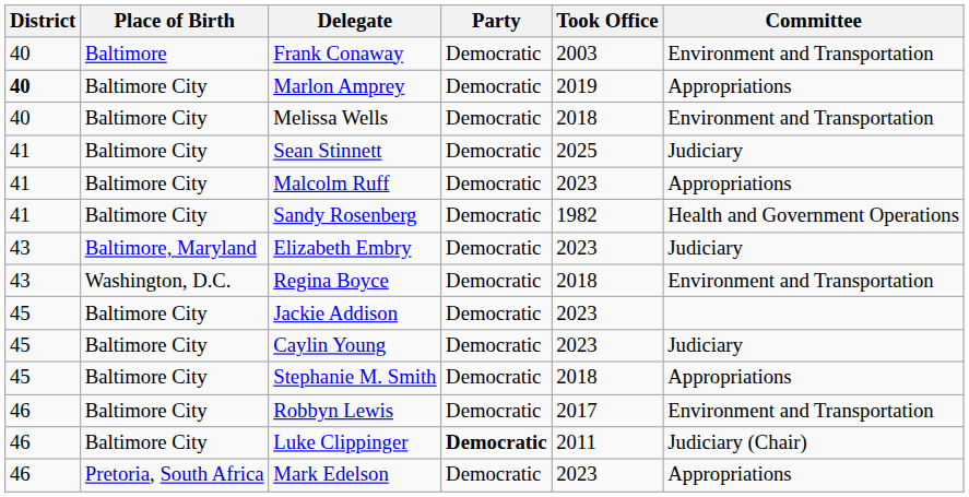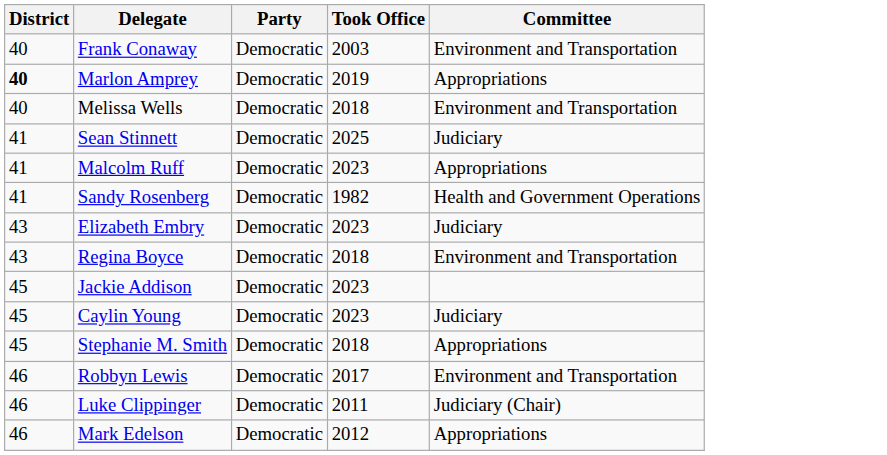- column: Place of Birth | Baltimore | Baltimore City | Baltimore City | Baltimore City | Baltimore City | Baltimore City | Baltimore, Maryland | Washington, D.C. | Baltimore City | Baltimore City | Baltimore City | Baltimore City | Baltimore City | Pretoria, South Africa
Luke Clippinger | Party: bold -> normal
Mark Edelson | Took Office: 2023 -> 2012
